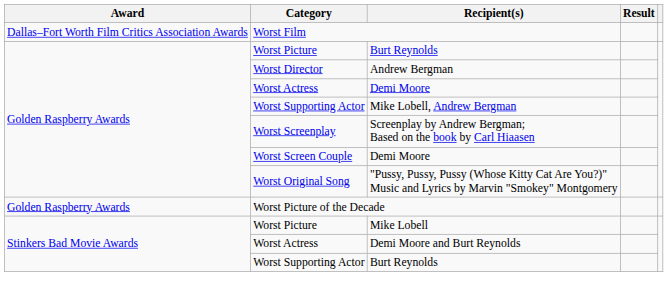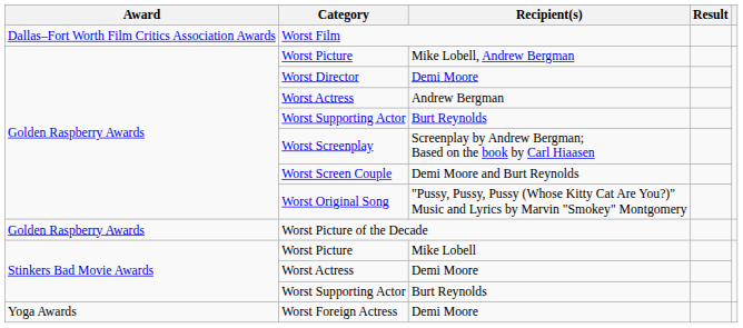Golden Raspberry Awards / Worst Picture | Recipient(s): Burt Reynolds -> Mike Lobell, Andrew Bergman
Worst Director | Recipient(s): Andrew Bergman -> Demi Moore
Golden Raspberry Awards / Worst Actress | Recipient(s): Demi Moore -> Andrew Bergman
Golden Raspberry Awards / Worst Supporting Actor | Recipient(s): Mike Lobell, Andrew Bergman -> Burt Reynolds
Worst Screen Couple | Recipient(s): Demi Moore -> Demi Moore and Burt Reynolds
Stinkers Bad Movie Awards / Worst Actress | Recipient(s): Demi Moore and Burt Reynolds -> Demi Moore
+ row: Yoga Awards | Worst Foreign Actress | Demi Moore
